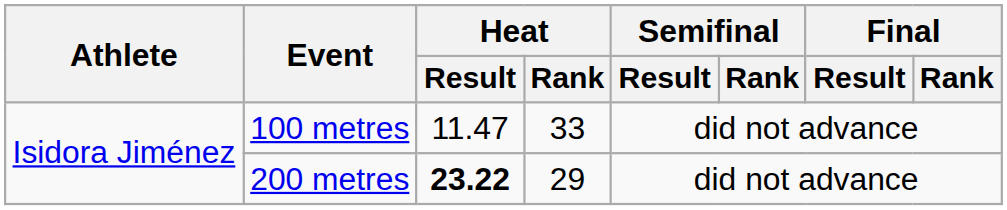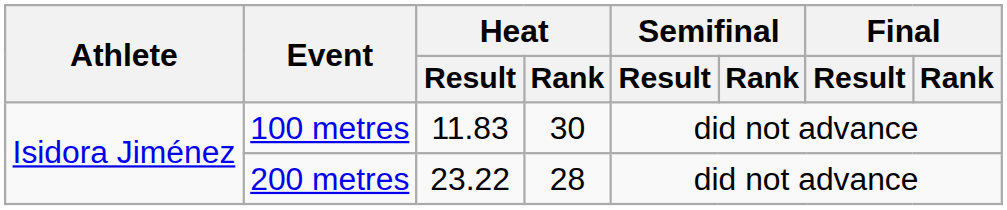100 metres | Heat / Result: 11.47 -> 11.83
100 metres | Heat / Rank: 33 -> 30
200 metres | Heat / Result: bold -> normal
200 metres | Heat / Rank: 29 -> 28
